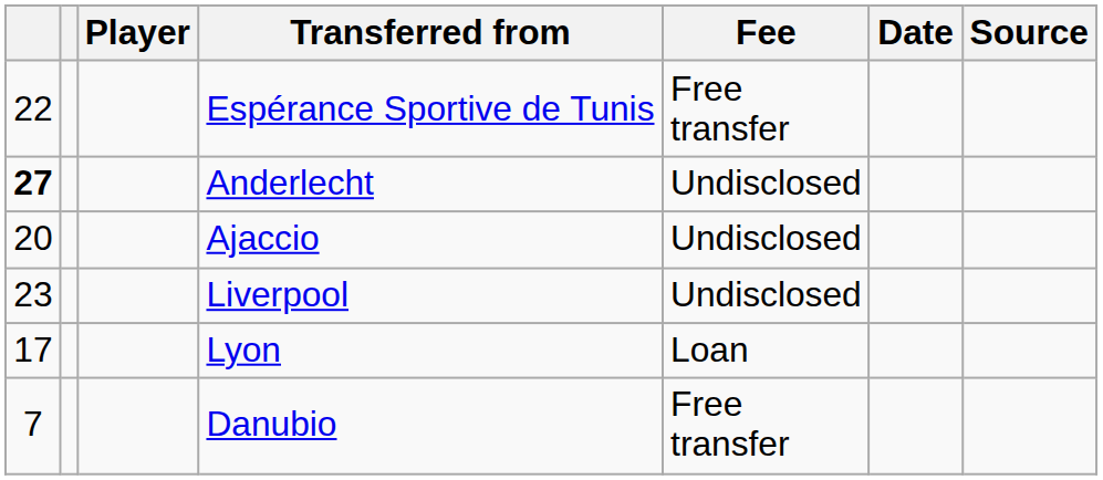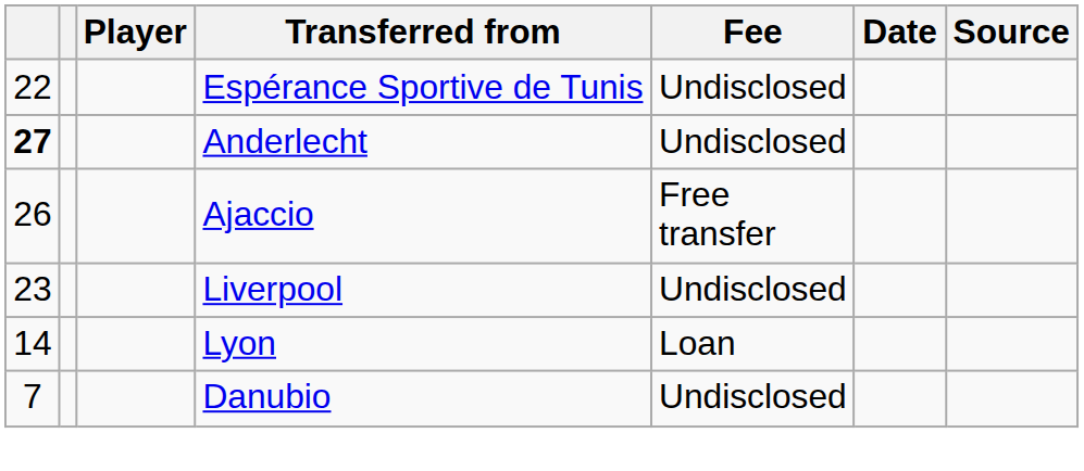Espérance Sportive de Tunis | Fee: Free transfer -> Undisclosed
Ajaccio | column 1: 20 -> 26
Ajaccio | Fee: Undisclosed -> Free transfer
Lyon | column 1: 17 -> 14
Danubio | Fee: Free transfer -> Undisclosed
